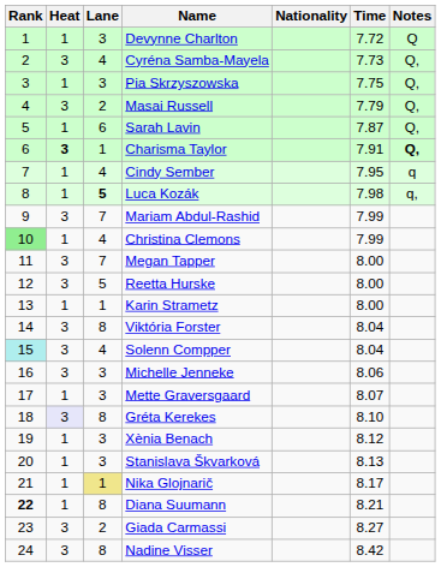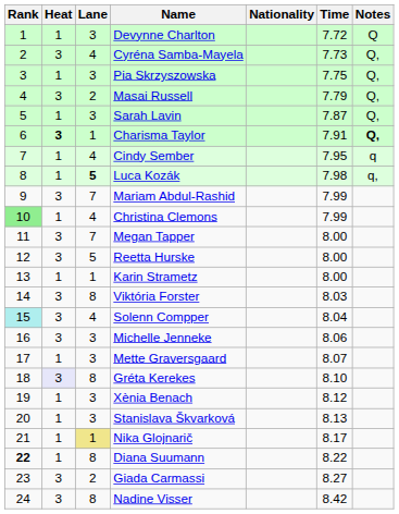Sarah Lavin | Lane: 6 -> 3
Viktória Forster | Time: 8.04 -> 8.03
Diana Suumann | Time: 8.21 -> 8.22
